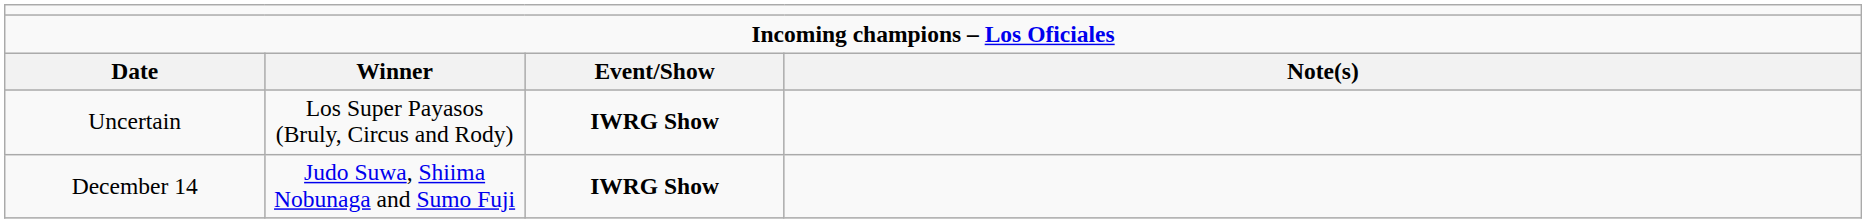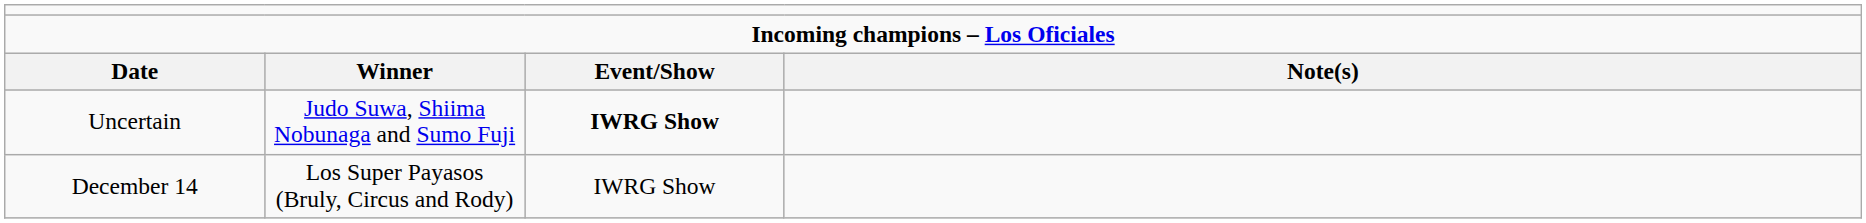Uncertain | column 2: Los Super Payasos (Bruly, Circus and Rody) -> Judo Suwa, Shiima Nobunaga and Sumo Fuji
December 14 | column 2: Judo Suwa, Shiima Nobunaga and Sumo Fuji -> Los Super Payasos (Bruly, Circus and Rody)
December 14 | column 3: bold -> normal
